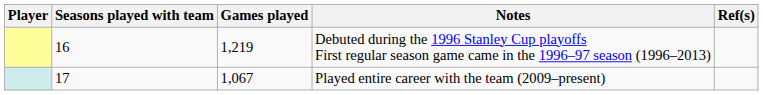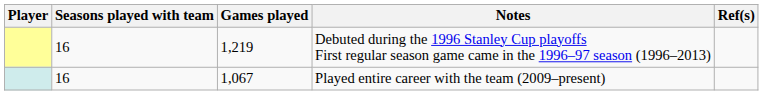Played entire career with the team (2009–present) | Seasons played with team: 17 -> 16
